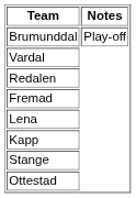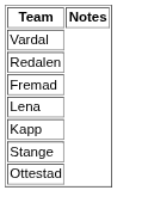- row: Brumunddal | Play-off
